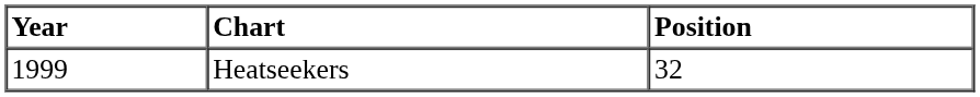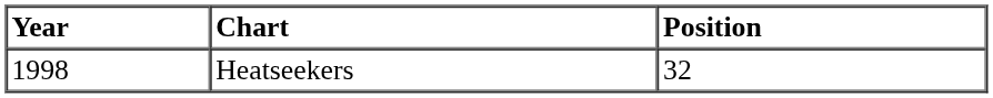Heatseekers | Year: 1999 -> 1998
